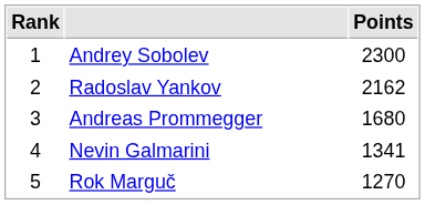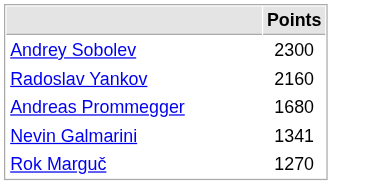- column: Rank | 1 | 2 | 3 | 4 | 5
Radoslav Yankov | Points: 2162 -> 2160
